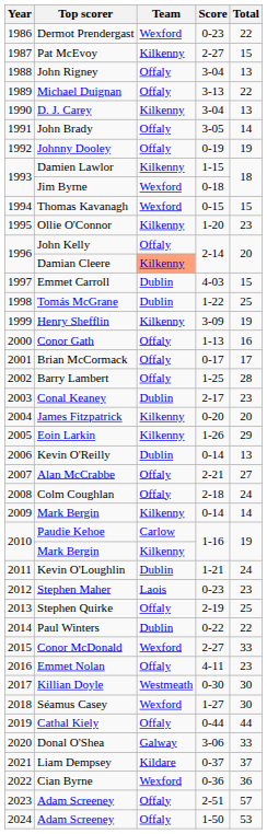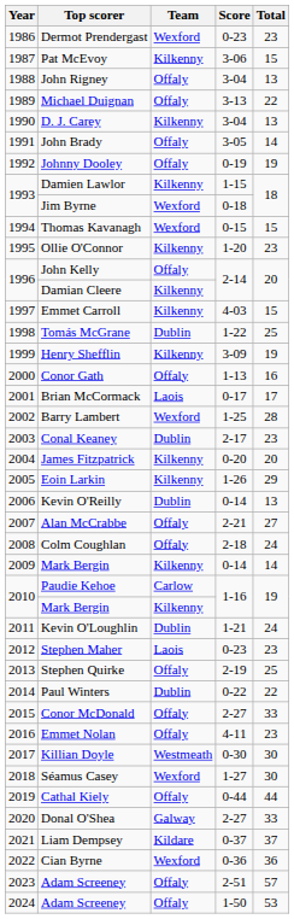Dermot Prendergast | Total: 22 -> 23
Pat McEvoy | Score: 2-27 -> 3-06
Damian Cleere | Team: lightsalmon background -> no background
Emmet Carroll | Team: Dublin -> Kilkenny
Brian McCormack | Team: Offaly -> Laois
Barry Lambert | Team: Offaly -> Wexford
Conor McDonald | Team: Wexford -> Offaly
Donal O'Shea | Score: 3-06 -> 2-27
